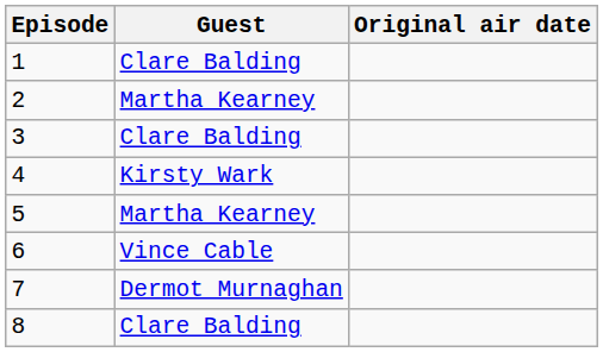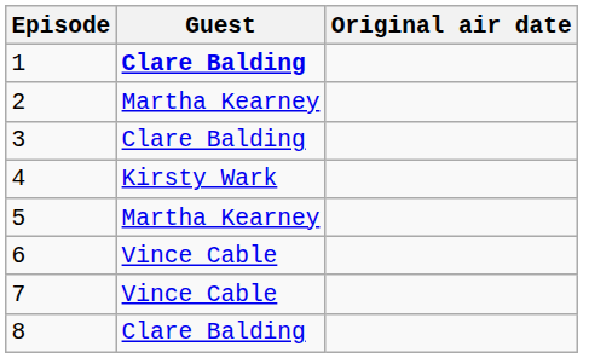1 | Guest: normal -> bold
7 | Guest: Dermot Murnaghan -> Vince Cable
